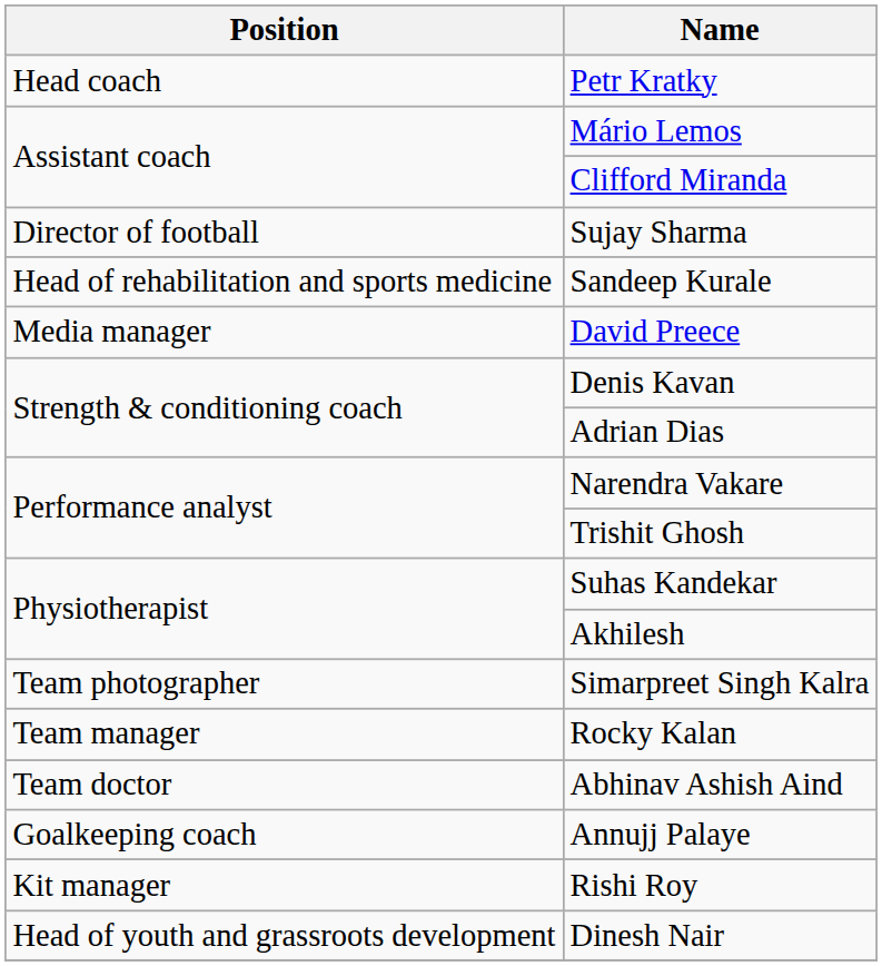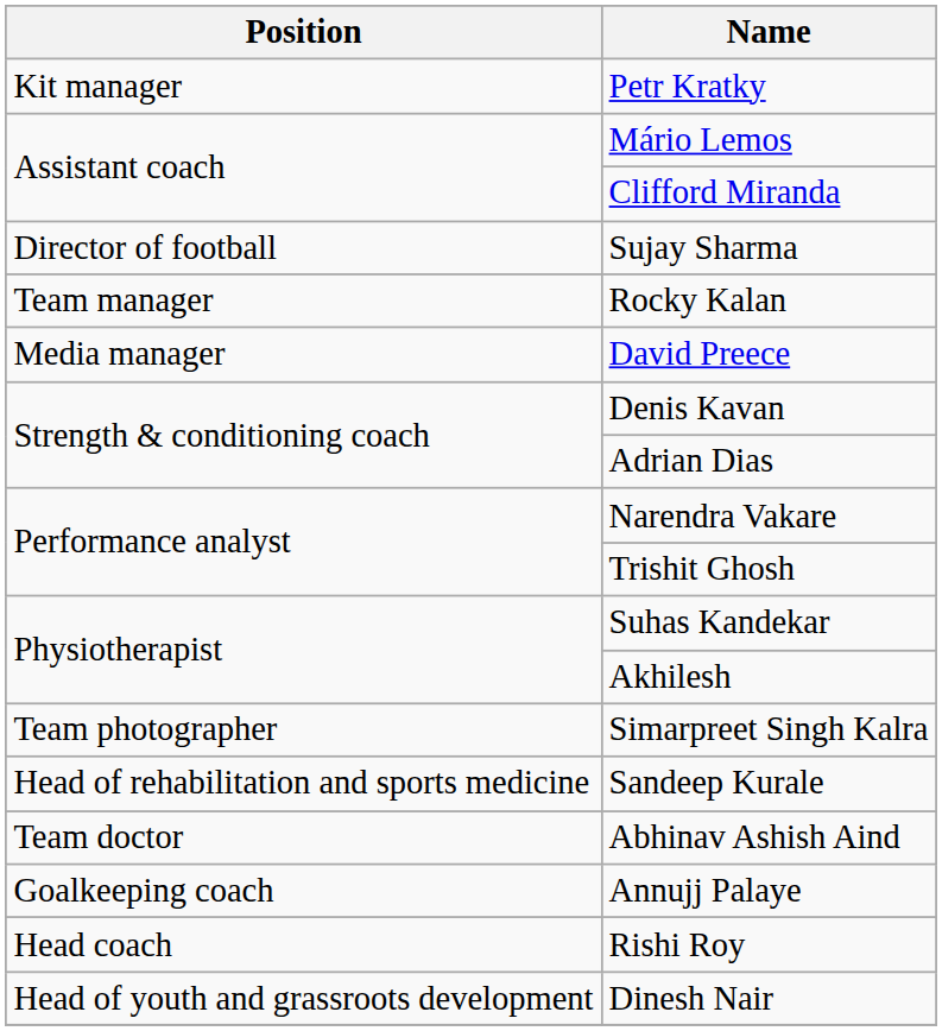Petr Kratky | Position: Head coach -> Kit manager
rows swapped: Rocky Kalan <-> Sandeep Kurale
Rishi Roy | Position: Kit manager -> Head coach
